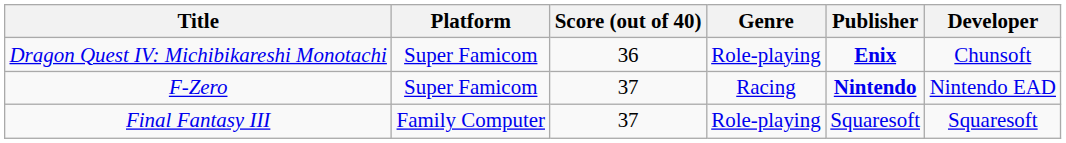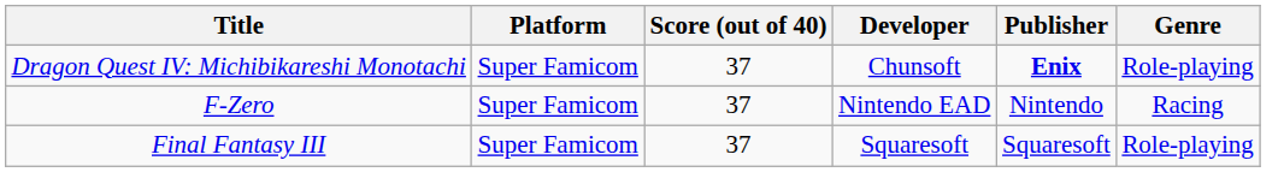columns swapped: Developer <-> Genre
Dragon Quest IV: Michibikareshi Monotachi | Score (out of 40): 36 -> 37
F-Zero | Publisher: bold -> normal
Final Fantasy III | Platform: Family Computer -> Super Famicom
